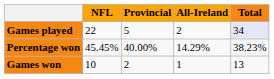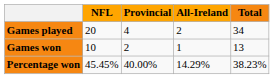Games played | NFL: 22 -> 20
Games played | Provincial: 5 -> 4
Games played | Total: lavender background -> no background
rows swapped: Games won <-> Percentage won
